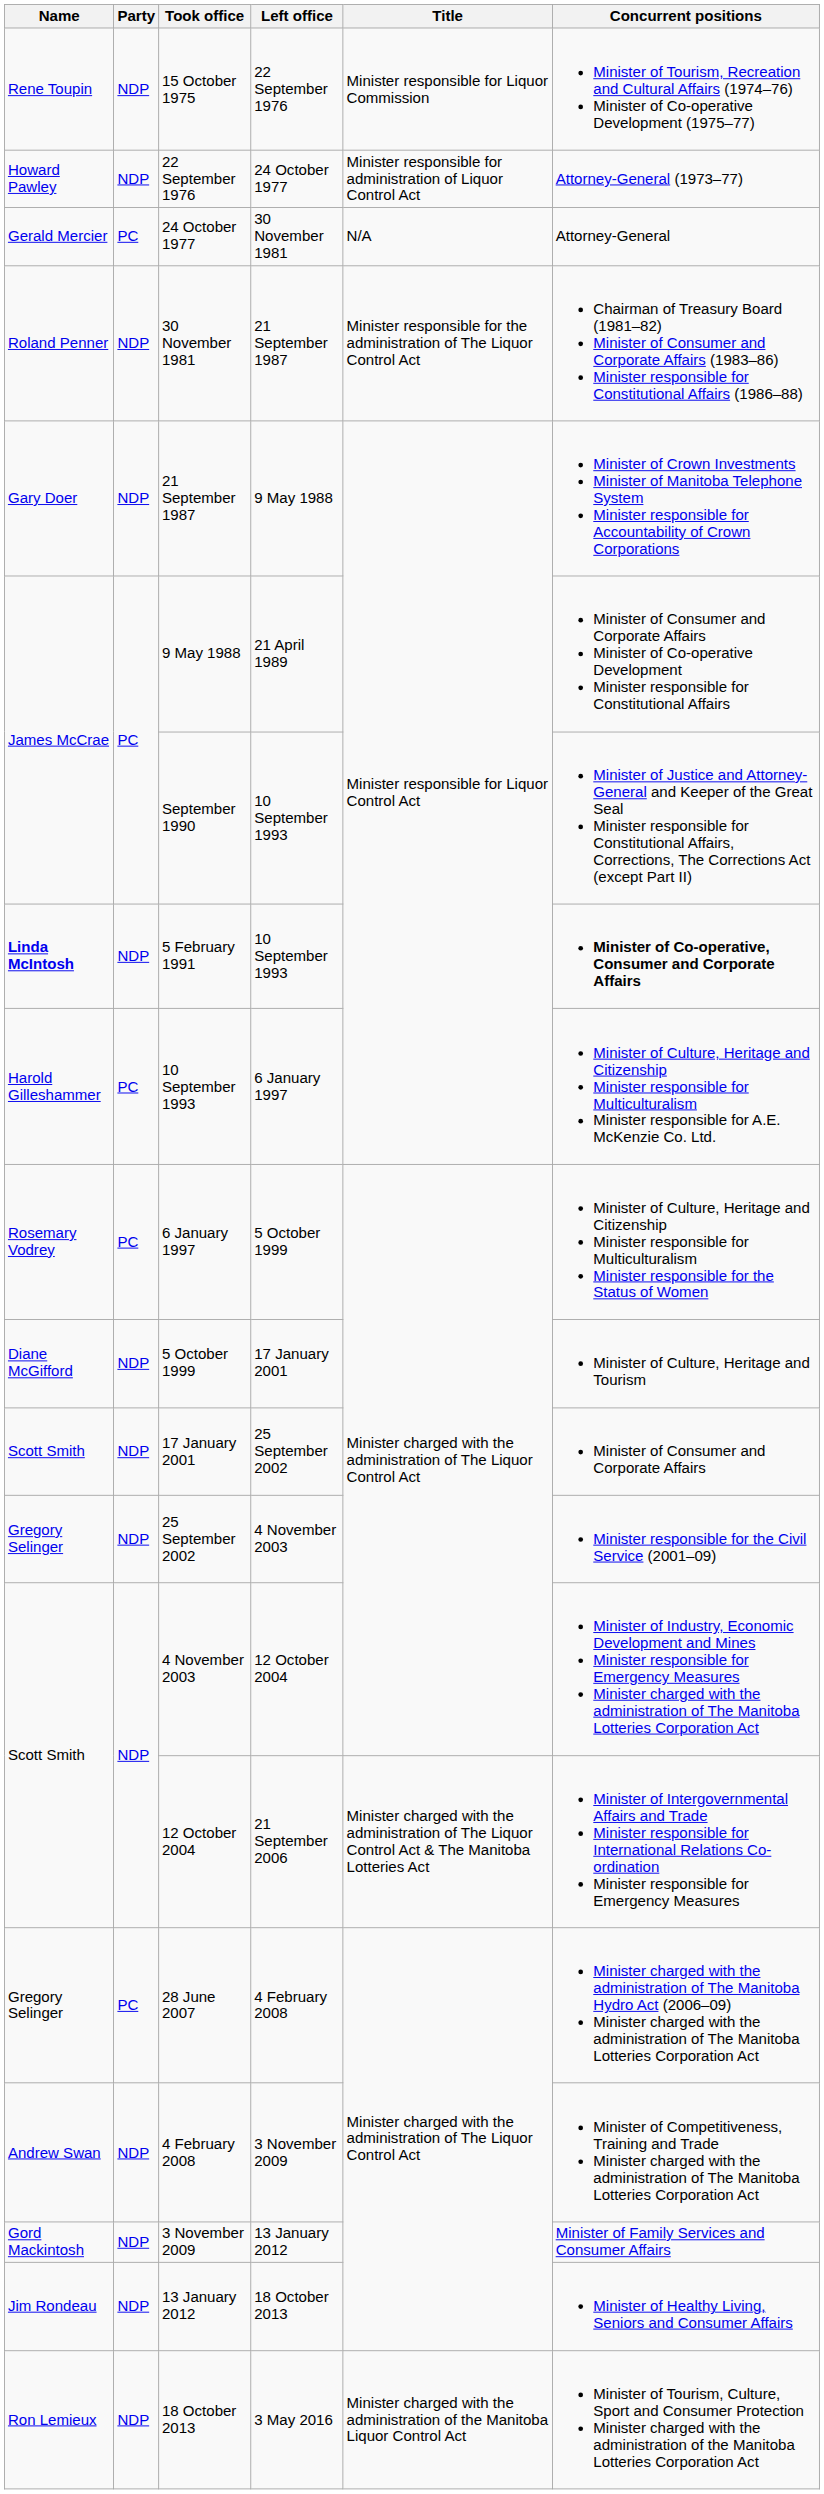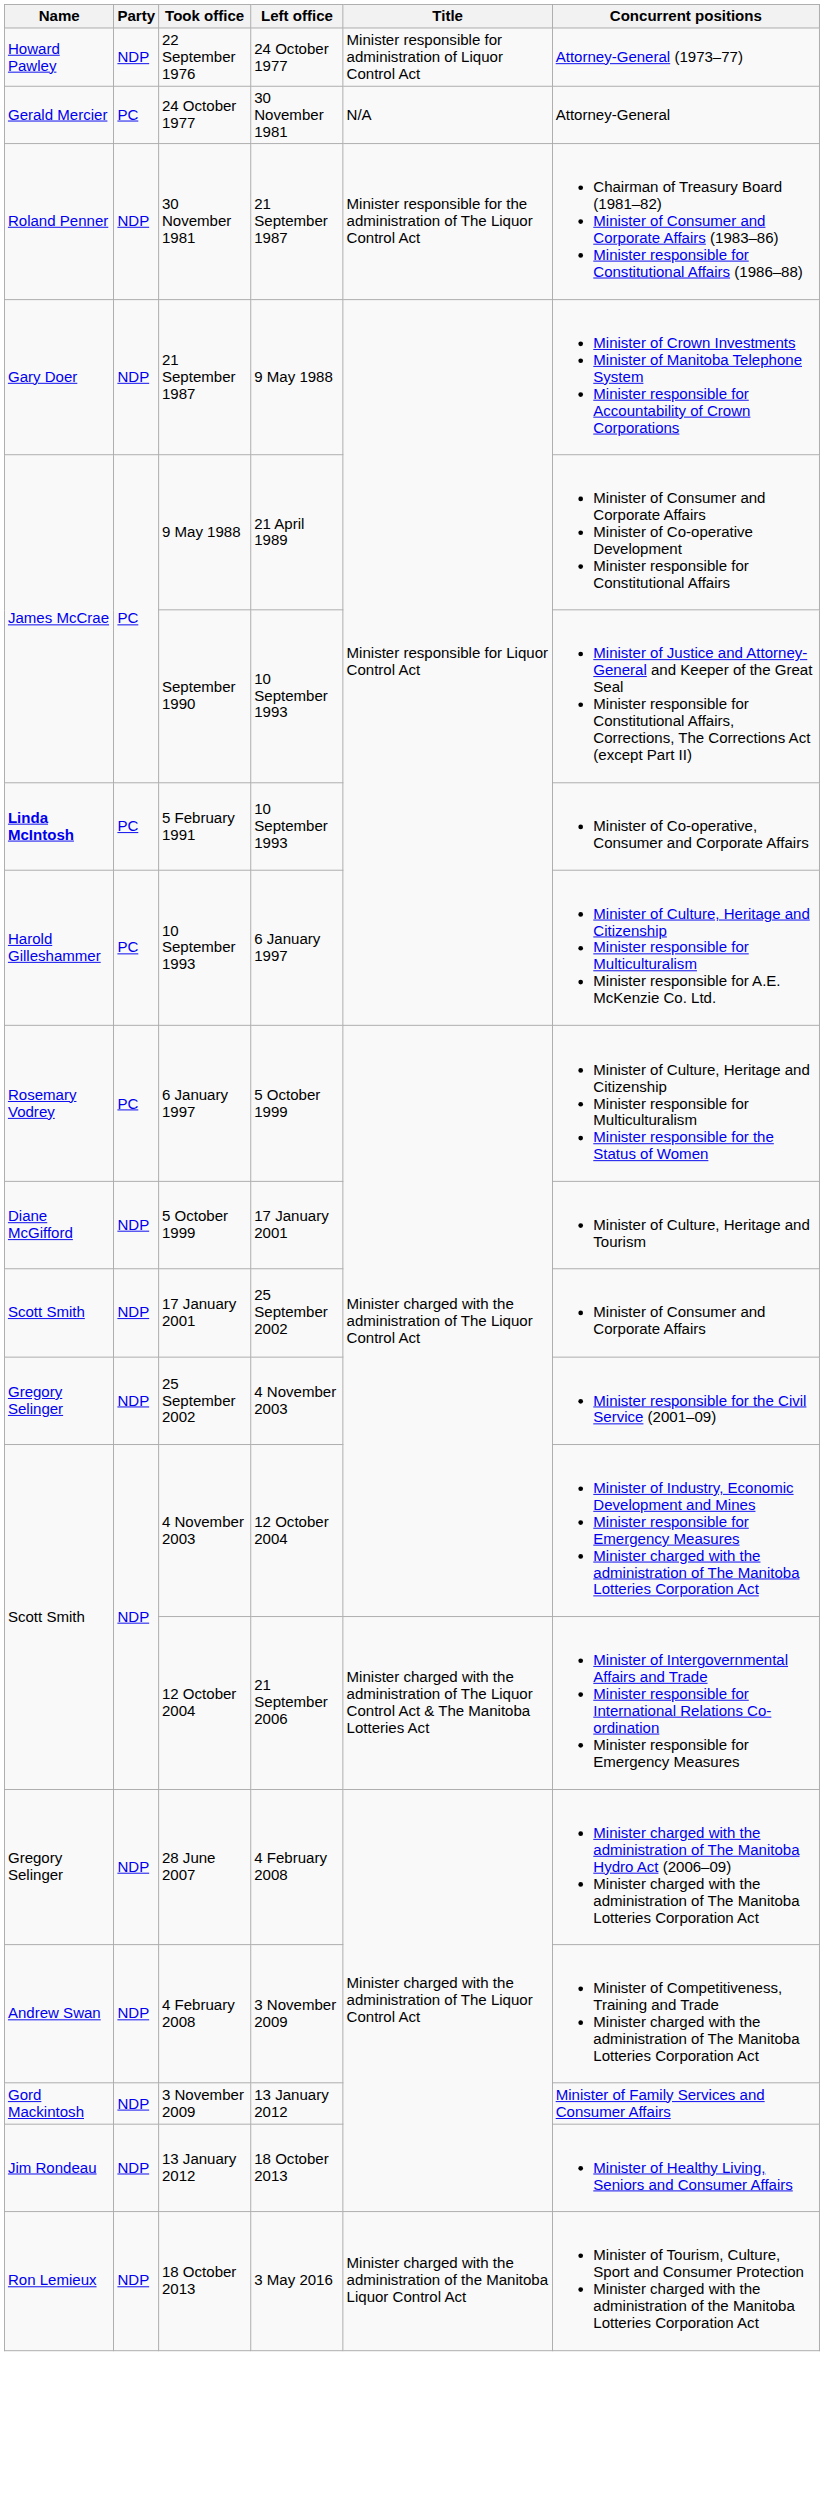- row: Rene Toupin | NDP | 15 October 1975 | 22 September 1976 | Minister responsible for Liquor Commission | Minister of Tourism, Recreation and Cultural Affairs (1974–76) Minister of Co-operative Development (1975–77)
5 February 1991 | Party: NDP -> PC
5 February 1991 | Concurrent positions: bold -> normal
28 June 2007 | Party: PC -> NDP
